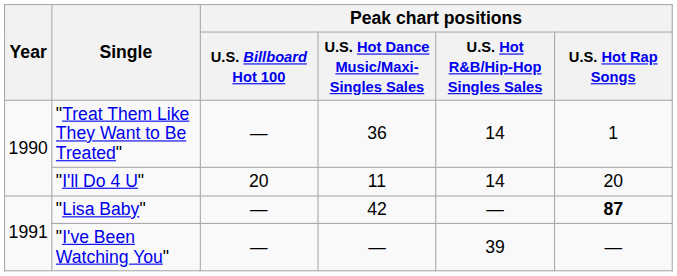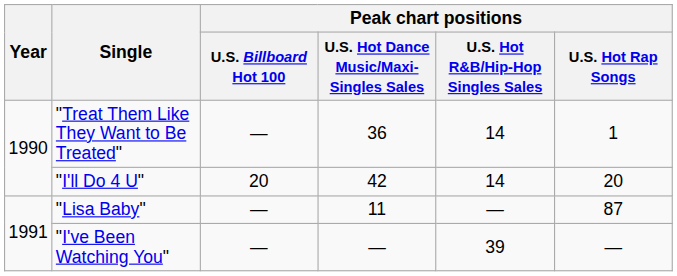"I'll Do 4 U" | column 4: 11 -> 42
"Lisa Baby" | column 4: 42 -> 11
"Lisa Baby" | Peak chart positions / U.S. Hot Rap Songs: bold -> normal
